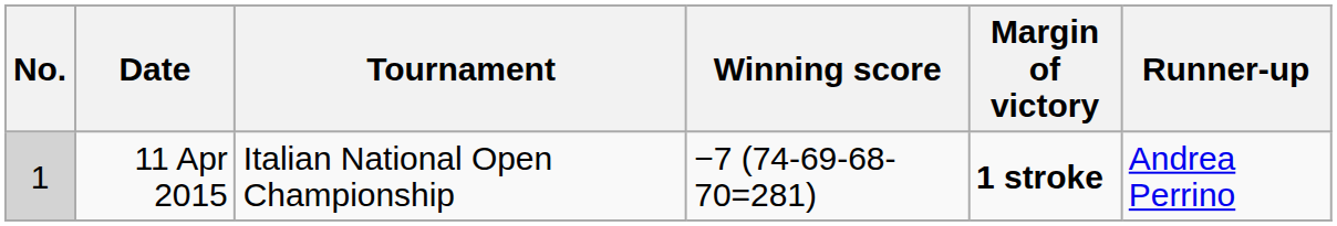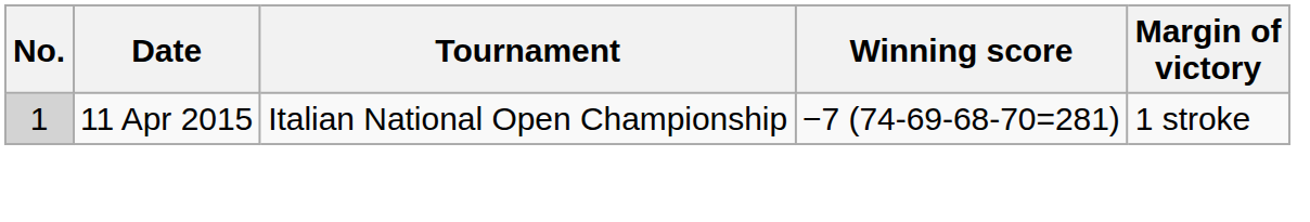- column: Runner-up | Andrea Perrino
11 Apr 2015 | Margin of victory: bold -> normal
